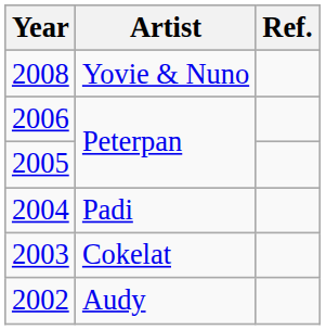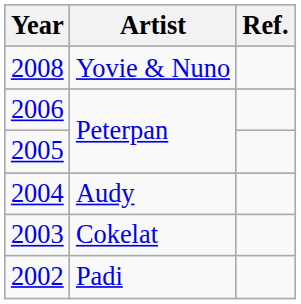2004 | Artist: Padi -> Audy
2002 | Artist: Audy -> Padi
